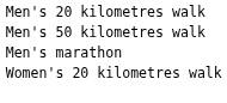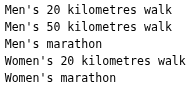+ row: Women's marathon
